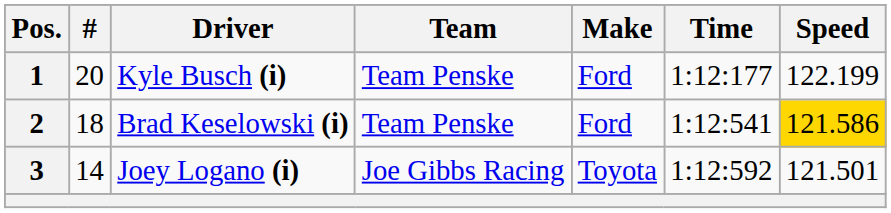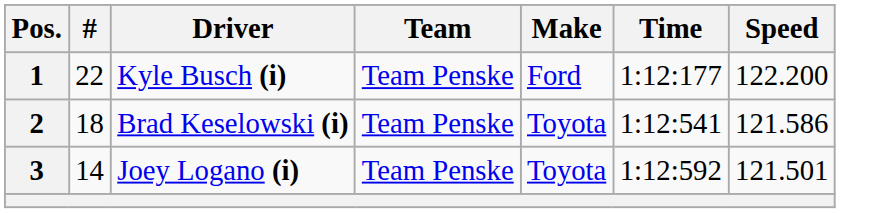1 | #: 20 -> 22
1 | Speed: 122.199 -> 122.200
2 | Make: Ford -> Toyota
2 | Speed: gold background -> no background
3 | Team: Joe Gibbs Racing -> Team Penske
